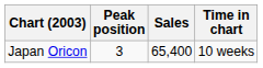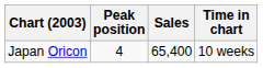Japan Oricon | Peak position: 3 -> 4
